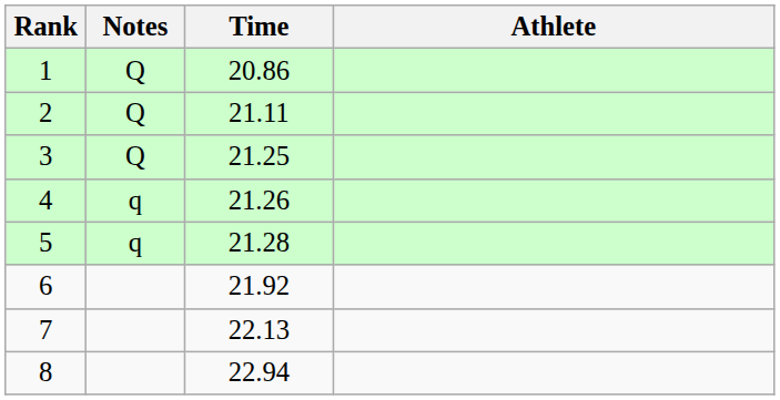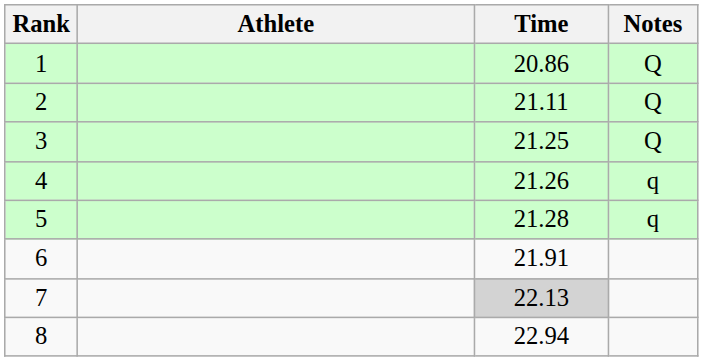columns swapped: Athlete <-> Notes
6 | Time: 21.92 -> 21.91
7 | Time: no background -> lightgrey background
